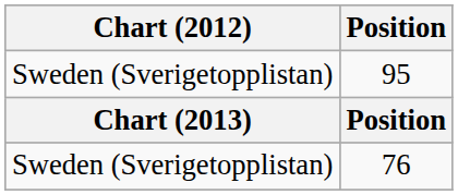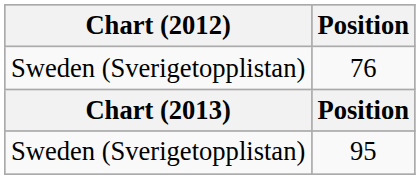rows swapped: 95 <-> 76
